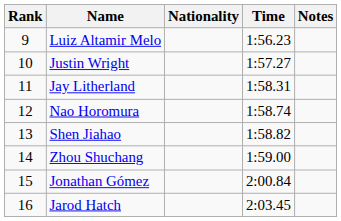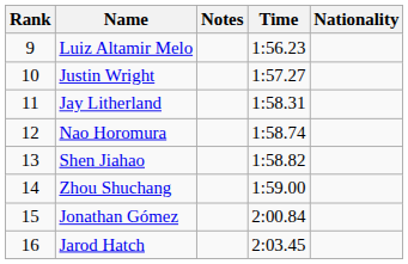columns swapped: Nationality <-> Notes
